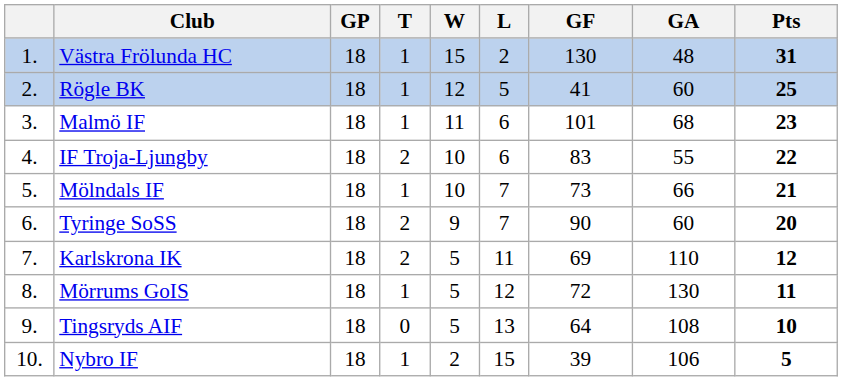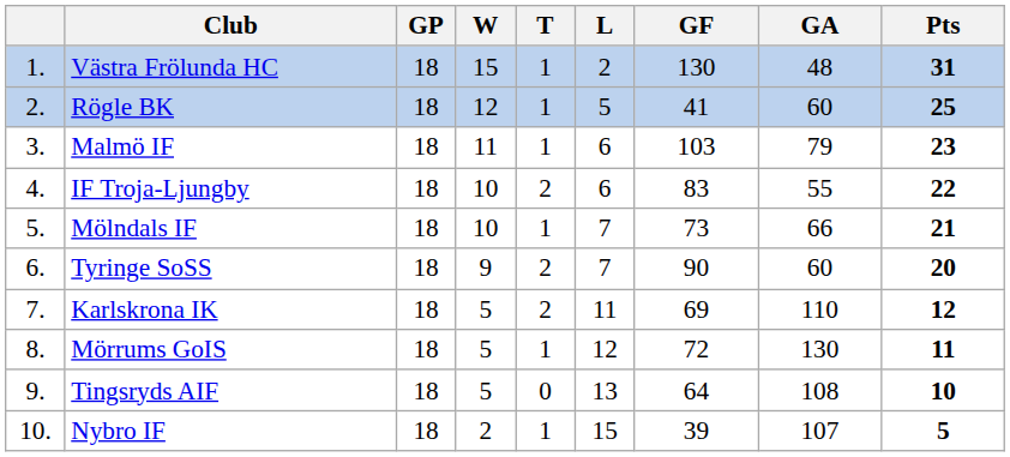columns swapped: W <-> T
Malmö IF | GF: 101 -> 103
Malmö IF | GA: 68 -> 79
Nybro IF | GA: 106 -> 107
